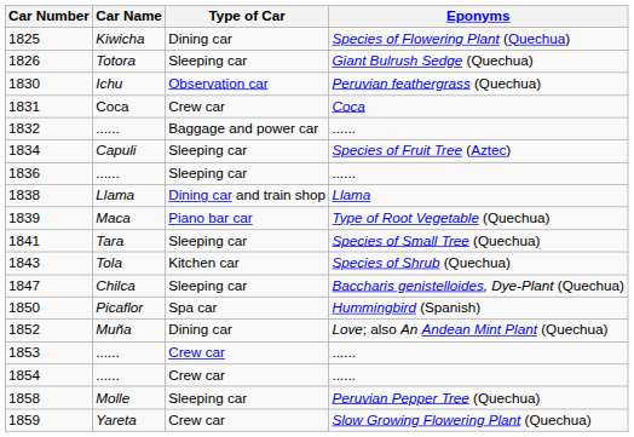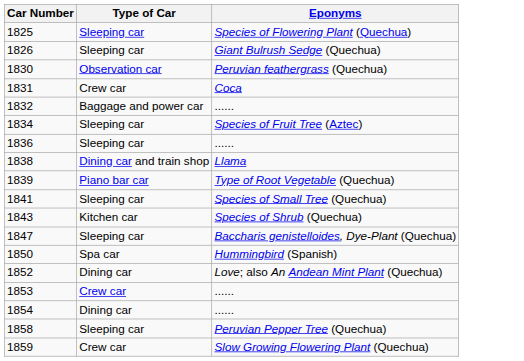- column: Car Name | Kiwicha | Totora | Ichu | Coca | ...... | Capuli | ...... | Llama | Maca | Tara | Tola | Chilca | Picaflor | Muña | ...... | ...... | Molle | Yareta
1825 | Type of Car: Dining car -> Sleeping car
1854 | Type of Car: Crew car -> Dining car
